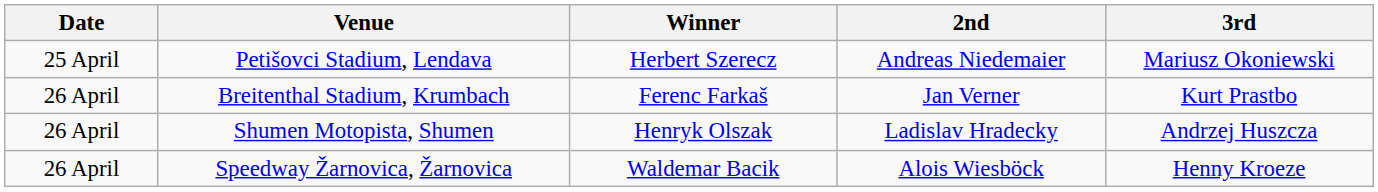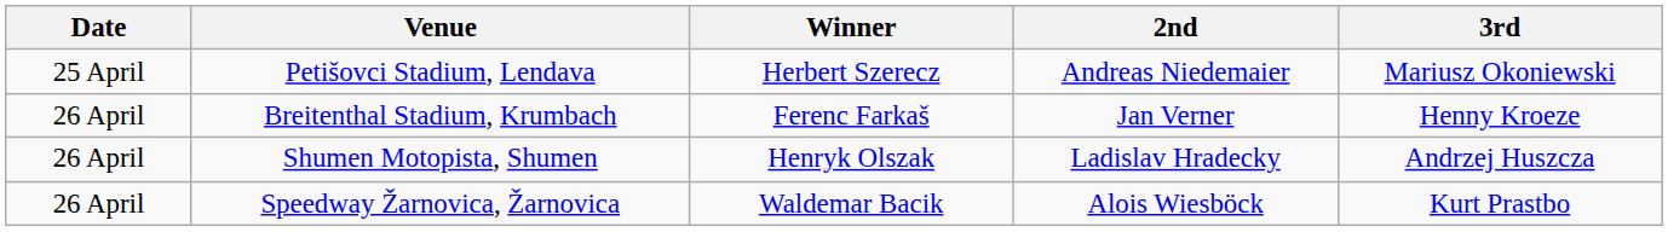Breitenthal Stadium, Krumbach | 3rd: Kurt Prastbo -> Henny Kroeze
Speedway Žarnovica, Žarnovica | 3rd: Henny Kroeze -> Kurt Prastbo
